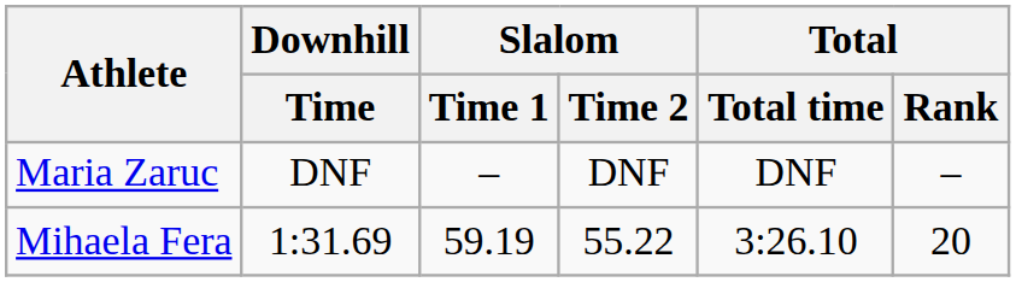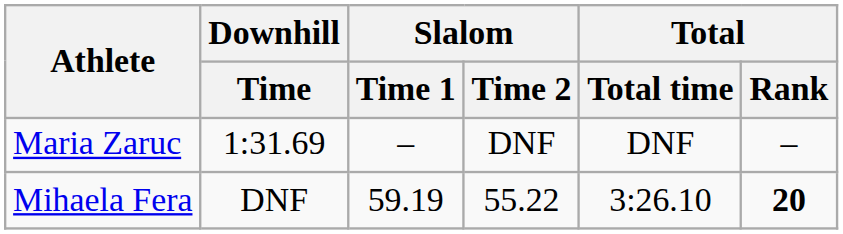Maria Zaruc | Downhill / Time: DNF -> 1:31.69
Mihaela Fera | Downhill / Time: 1:31.69 -> DNF
Mihaela Fera | Total / Rank: normal -> bold
